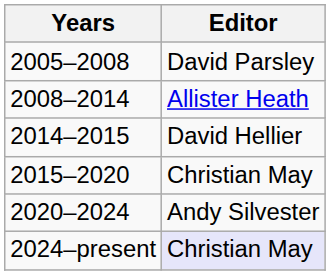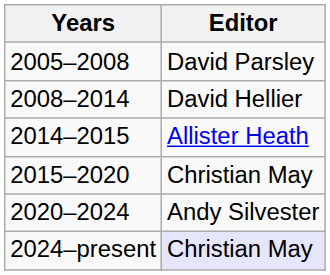2008–2014 | Editor: Allister Heath -> David Hellier
2014–2015 | Editor: David Hellier -> Allister Heath
